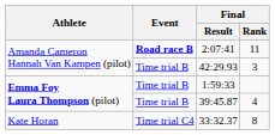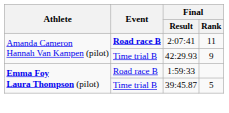42:29.93 | Final / Rank: 3 -> 9
1:59:33 | Event: Time trial B -> Road race B
39:45.87 | Final / Rank: 4 -> 5
- row: Kate Horan | Time trial C4 | 33:32.37 | 8
